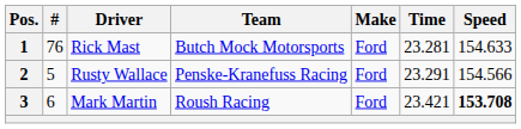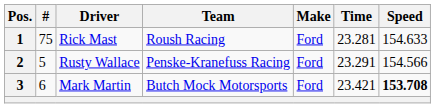Rick Mast | #: 76 -> 75
Rick Mast | Team: Butch Mock Motorsports -> Roush Racing
Mark Martin | Team: Roush Racing -> Butch Mock Motorsports
